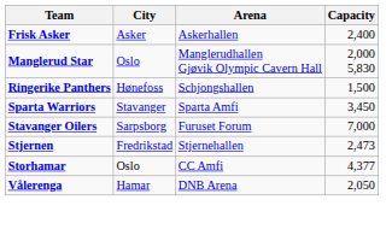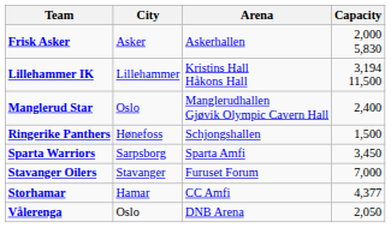Frisk Asker | Capacity: 2,400 -> 2,000 5,830
+ row: Lillehammer IK | Lillehammer | Kristins Hall Håkons Hall | 3,194 11,500
Manglerud Star | Capacity: 2,000 5,830 -> 2,400
Sparta Warriors | City: Stavanger -> Sarpsborg
Stavanger Oilers | City: Sarpsborg -> Stavanger
- row: Stjernen | Fredrikstad | Stjernehallen | 2,473
Storhamar | City: Oslo -> Hamar
Vålerenga | City: Hamar -> Oslo
